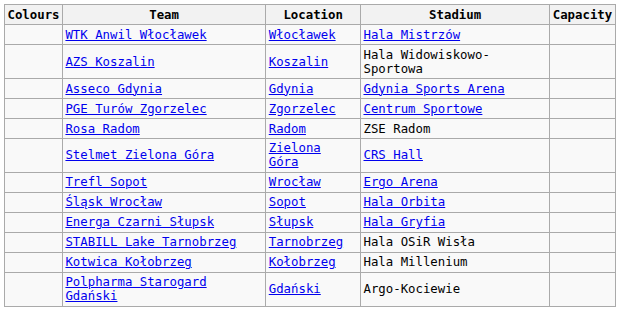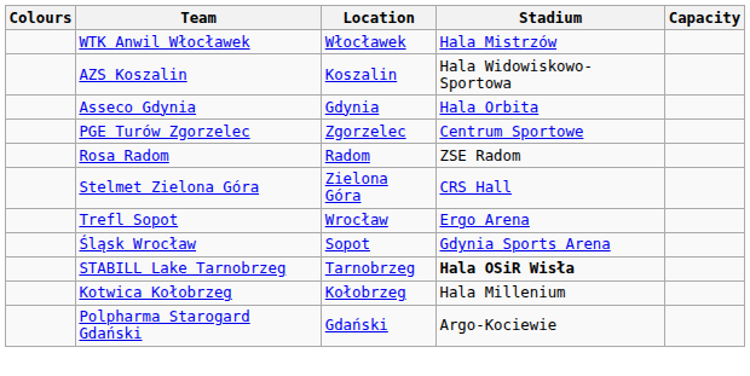Asseco Gdynia | Stadium: Gdynia Sports Arena -> Hala Orbita
Śląsk Wrocław | Stadium: Hala Orbita -> Gdynia Sports Arena
- row: Energa Czarni Słupsk | Słupsk | Hala Gryfia
STABILL Lake Tarnobrzeg | Stadium: normal -> bold
